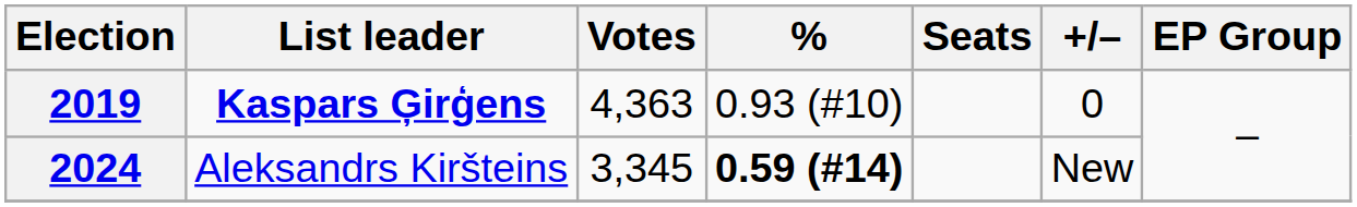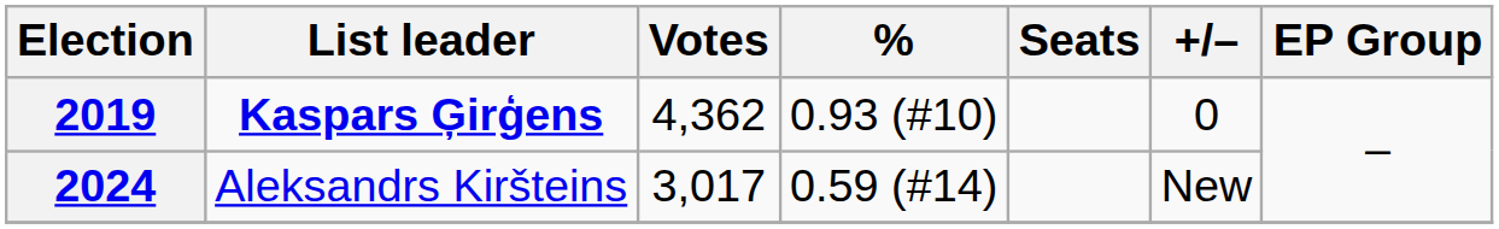2019 | Votes: 4,363 -> 4,362
2024 | Votes: 3,345 -> 3,017
2024 | %: bold -> normal
